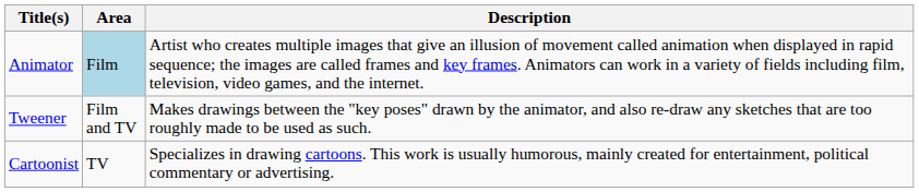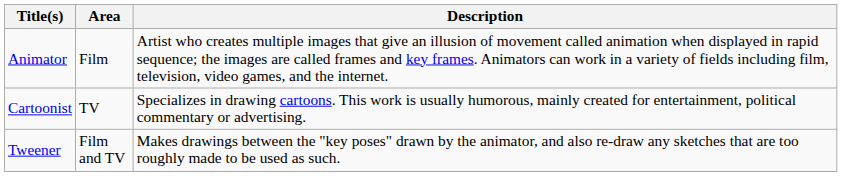Animator | Area: lightblue background -> no background
rows swapped: Cartoonist <-> Tweener
